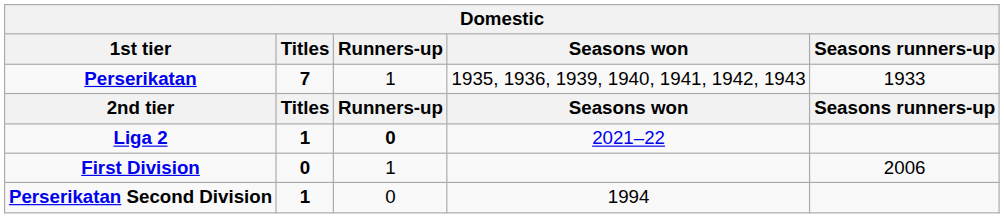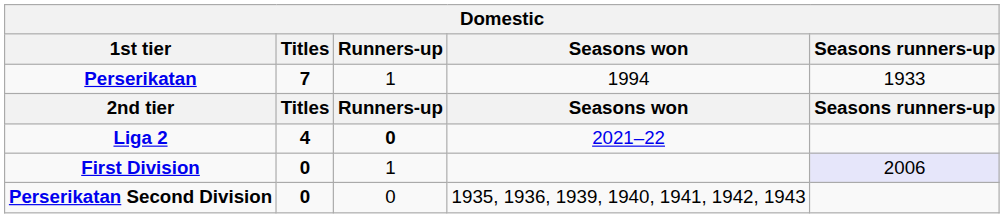Perserikatan | Seasons won: 1935, 1936, 1939, 1940, 1941, 1942, 1943 -> 1994
Liga 2 | Titles: 1 -> 4
First Division | Seasons runners-up: no background -> lavender background
Perserikatan Second Division | Titles: 1 -> 0
Perserikatan Second Division | Seasons won: 1994 -> 1935, 1936, 1939, 1940, 1941, 1942, 1943
